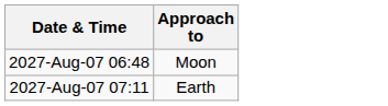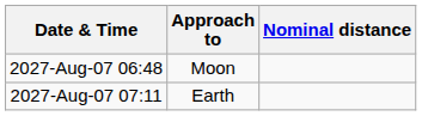+ column: Nominal distance
